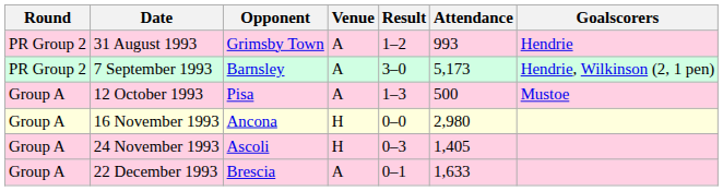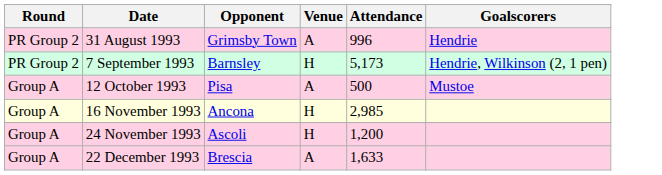- column: Result | 1–2 | 3–0 | 1–3 | 0–0 | 0–3 | 0–1
31 August 1993 | Attendance: 993 -> 996
7 September 1993 | Venue: A -> H
16 November 1993 | Attendance: 2,980 -> 2,985
24 November 1993 | Attendance: 1,405 -> 1,200
